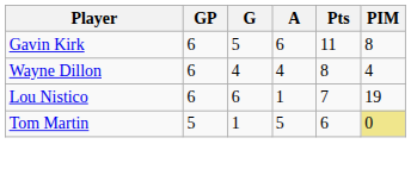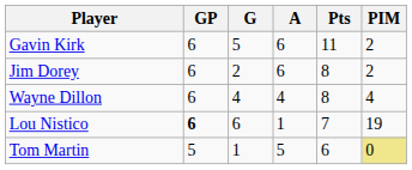Gavin Kirk | PIM: 8 -> 2
+ row: Jim Dorey | 6 | 2 | 6 | 8 | 2
Lou Nistico | GP: normal -> bold
